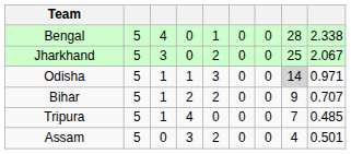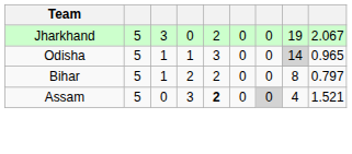- row: Bengal | 5 | 4 | 0 | 1 | 0 | 0 | 28 | 2.338
Jharkhand | column 8: 25 -> 19
Odisha | column 9: 0.971 -> 0.965
Bihar | column 8: 9 -> 8
Bihar | column 9: 0.707 -> 0.797
- row: Tripura | 5 | 1 | 4 | 0 | 0 | 0 | 7 | 0.485
Assam | column 5: normal -> bold
Assam | column 7: no background -> lightgrey background
Assam | column 9: 0.501 -> 1.521
